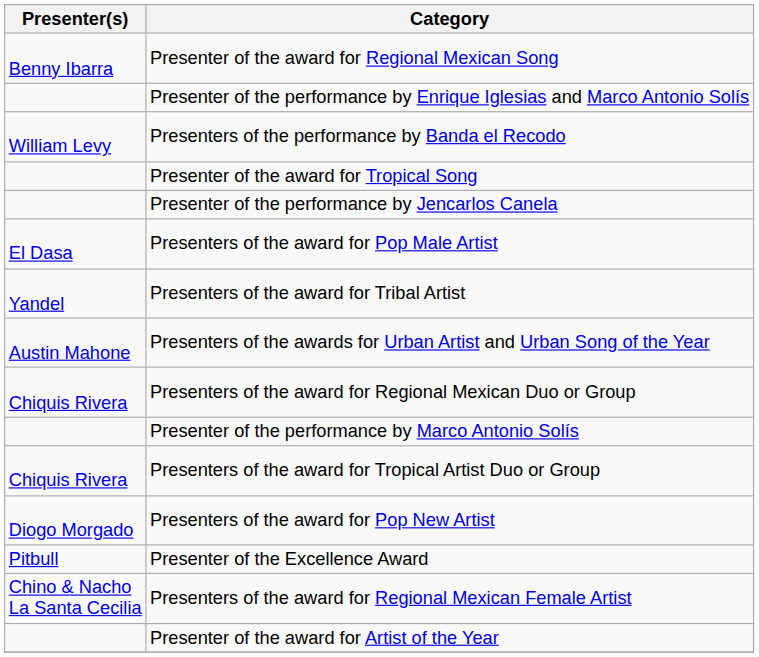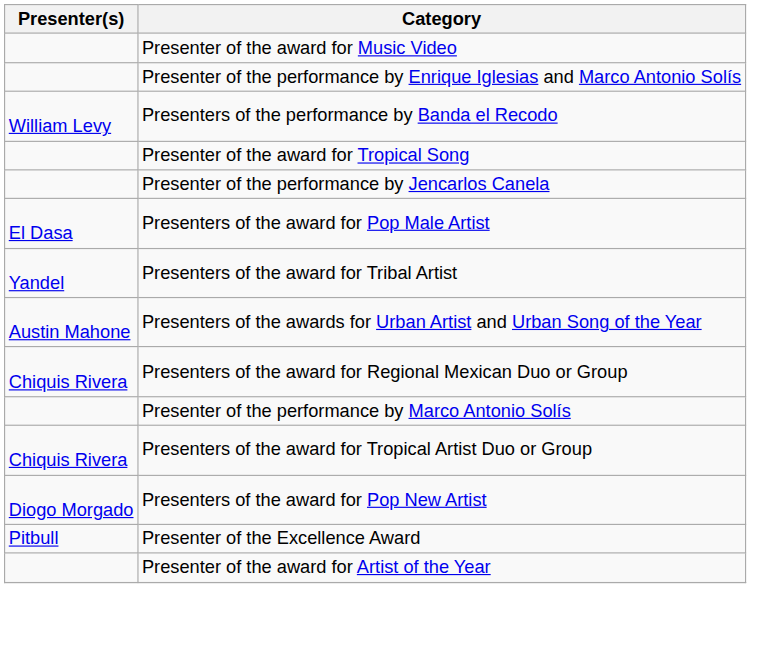+ row: Presenter of the award for Music Video
- row: Benny Ibarra | Presenter of the award for Regional Mexican Song
- row: Chino & Nacho La Santa Cecilia | Presenters of the award for Regional Mexican Female Artist
